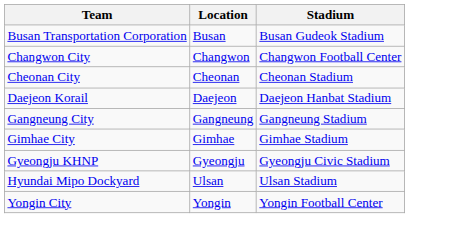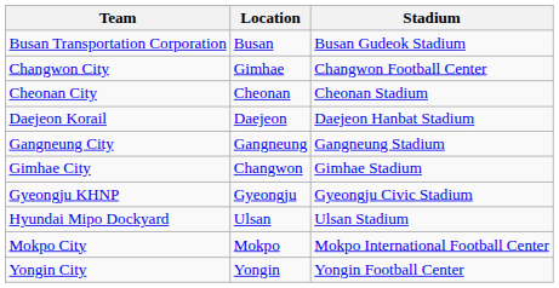Changwon City | Location: Changwon -> Gimhae
Gimhae City | Location: Gimhae -> Changwon
+ row: Mokpo City | Mokpo | Mokpo International Football Center
